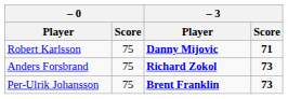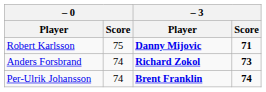Anders Forsbrand | – 0 / Score: 75 -> 74
Per-Ulrik Johansson | – 0 / Score: 75 -> 74
Per-Ulrik Johansson | – 3 / Score: 73 -> 74
